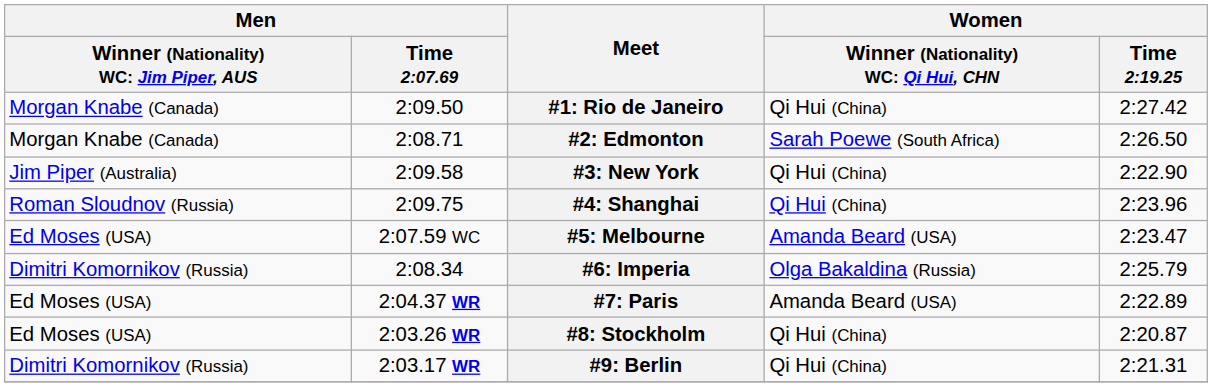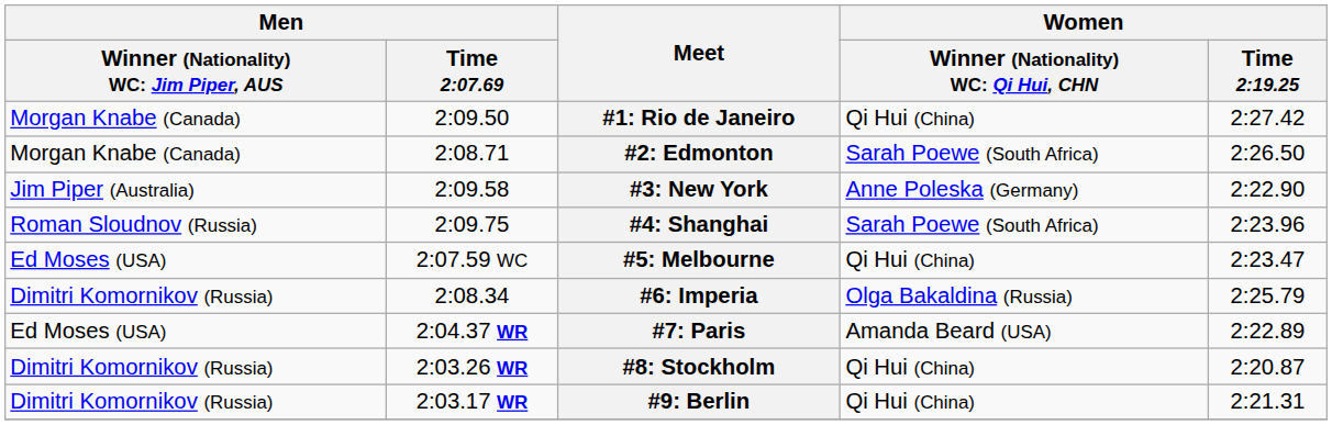#3: New York | column 4: Qi Hui (China) -> Anne Poleska (Germany)
#4: Shanghai | column 4: Qi Hui (China) -> Sarah Poewe (South Africa)
#5: Melbourne | column 4: Amanda Beard (USA) -> Qi Hui (China)
#8: Stockholm | column 1: Ed Moses (USA) -> Dimitri Komornikov (Russia)
